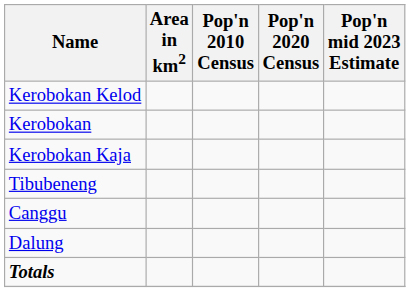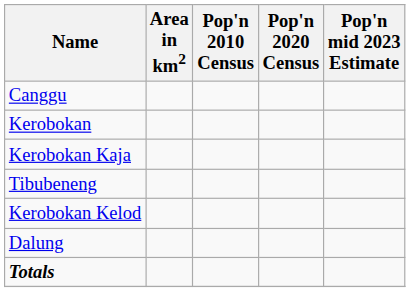rows swapped: Kerobokan Kelod <-> Canggu
